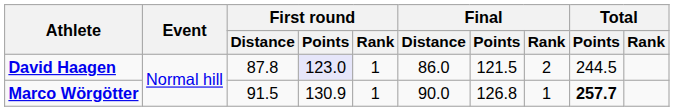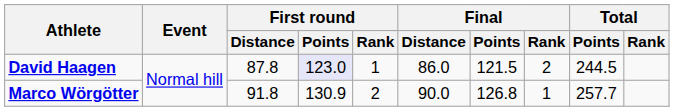Marco Wörgötter | First round / Distance: 91.5 -> 91.8
Marco Wörgötter | First round / Rank: 1 -> 2
Marco Wörgötter | Total / Points: bold -> normal
